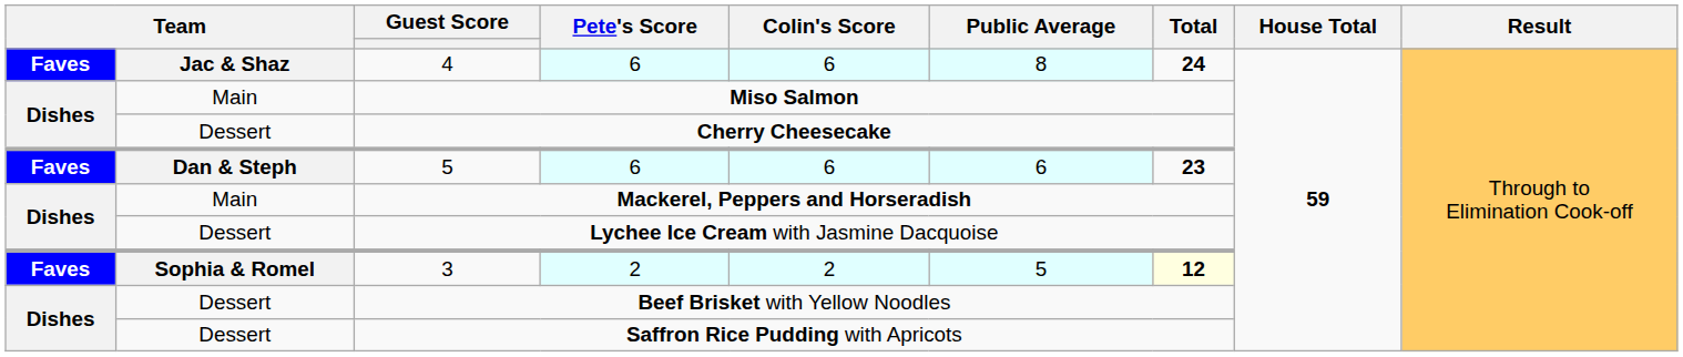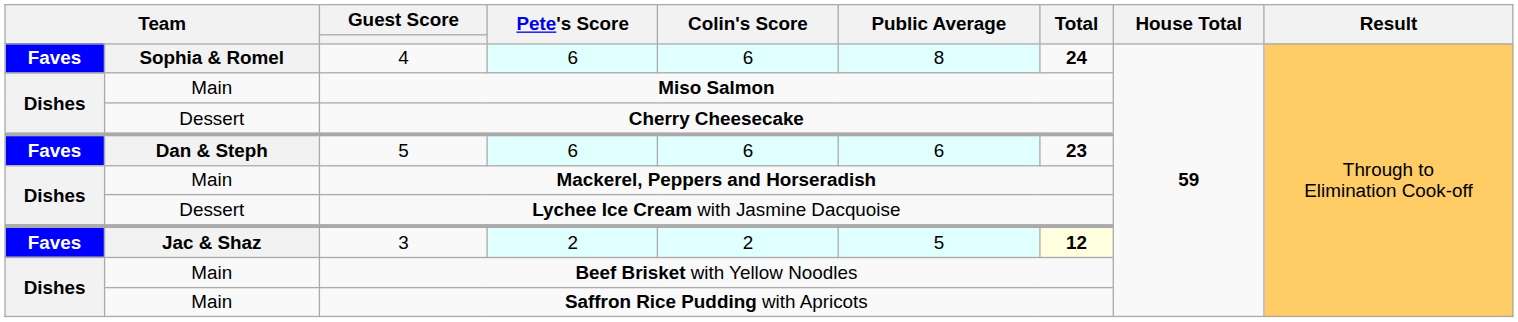4 | column 2: Jac & Shaz -> Sophia & Romel
3 | column 2: Sophia & Romel -> Jac & Shaz
Beef Brisket with Yellow Noodles | column 2: Dessert -> Main
Saffron Rice Pudding with Apricots | column 2: Dessert -> Main
